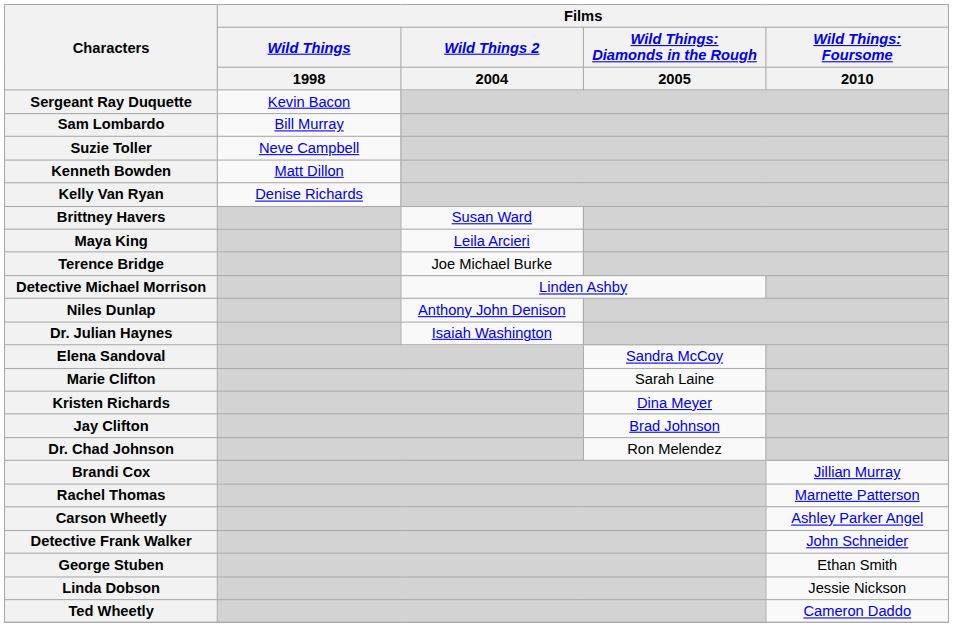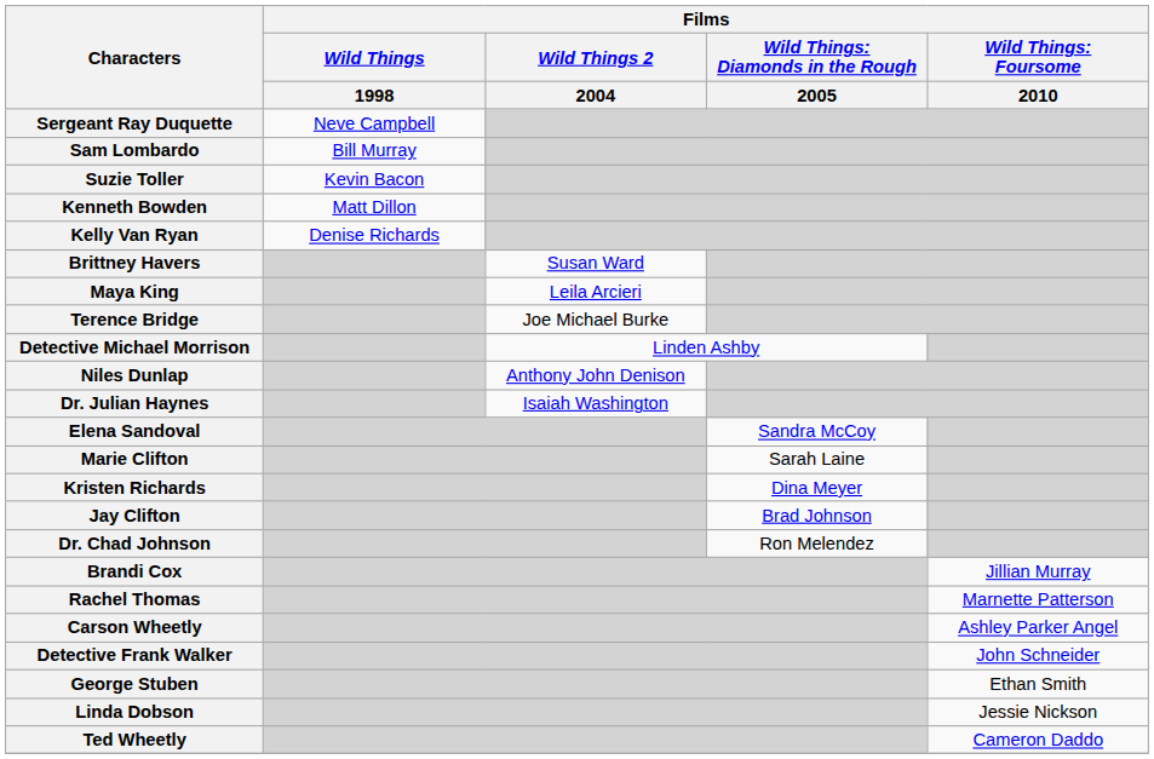Sergeant Ray Duquette | Films / Wild Things / 1998: Kevin Bacon -> Neve Campbell
Suzie Toller | Films / Wild Things / 1998: Neve Campbell -> Kevin Bacon
